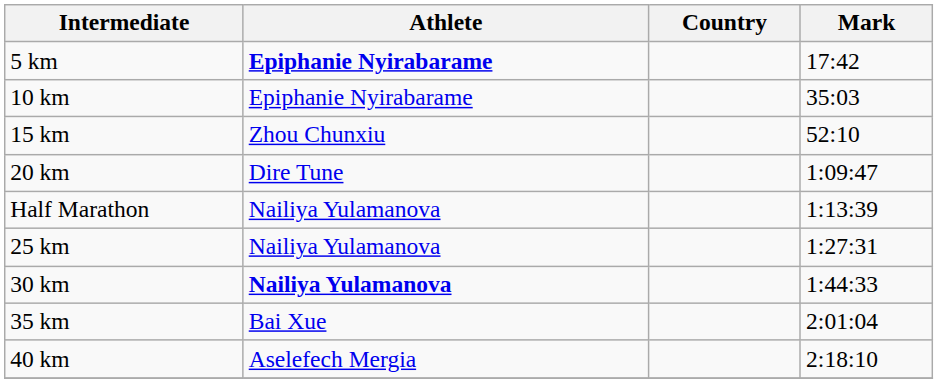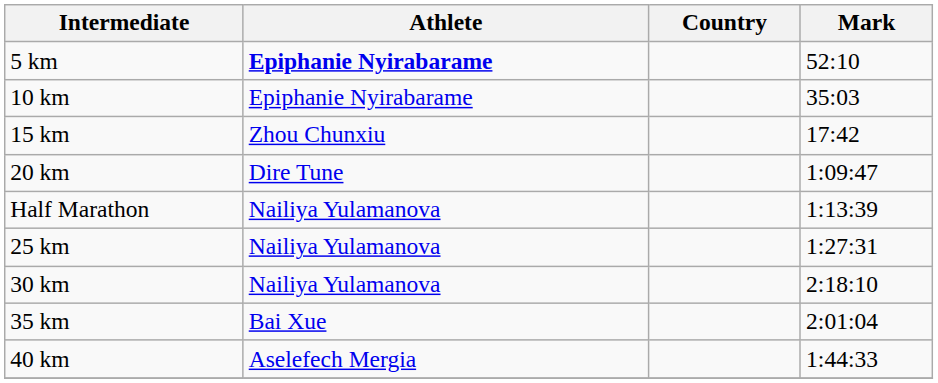5 km | Mark: 17:42 -> 52:10
15 km | Mark: 52:10 -> 17:42
30 km | Athlete: bold -> normal
30 km | Mark: 1:44:33 -> 2:18:10
40 km | Mark: 2:18:10 -> 1:44:33
